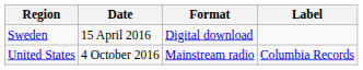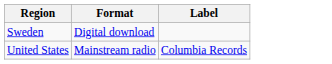- column: Date | 15 April 2016 | 4 October 2016
